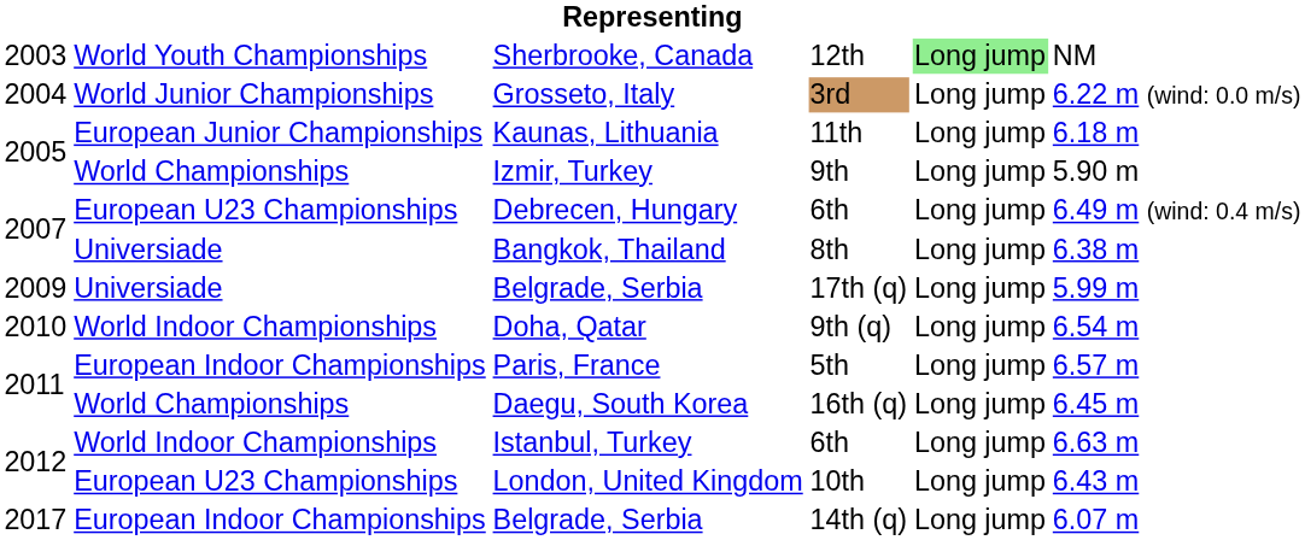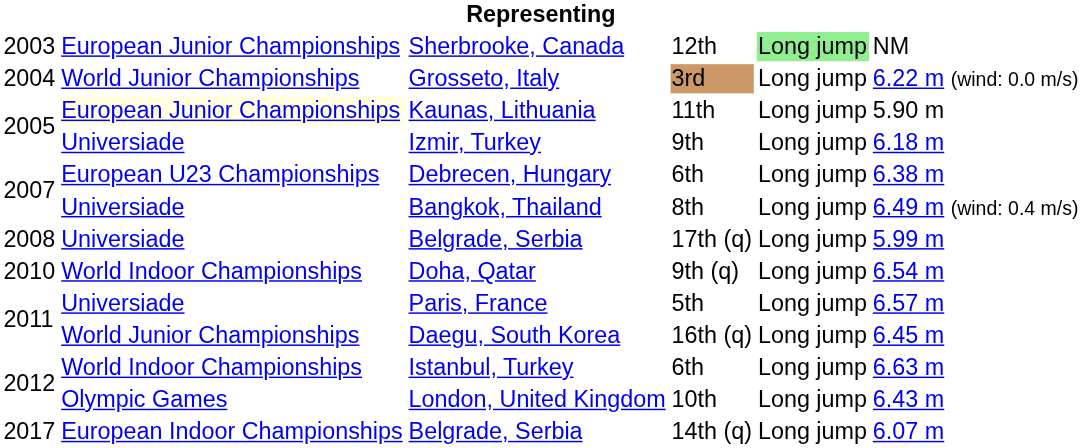Sherbrooke, Canada | column 2: World Youth Championships -> European Junior Championships
Kaunas, Lithuania | column 2: no background -> lightyellow background
Kaunas, Lithuania | column 6: 6.18 m -> 5.90 m
Izmir, Turkey | column 2: World Championships -> Universiade
Izmir, Turkey | column 6: 5.90 m -> 6.18 m
Debrecen, Hungary | column 6: 6.49 m (wind: 0.4 m/s) -> 6.38 m
Bangkok, Thailand | column 6: 6.38 m -> 6.49 m (wind: 0.4 m/s)
Belgrade, Serbia / 17th (q) | column 1: 2009 -> 2008
Paris, France | column 2: European Indoor Championships -> Universiade
Daegu, South Korea | column 2: World Championships -> World Junior Championships
London, United Kingdom | column 2: European U23 Championships -> Olympic Games
